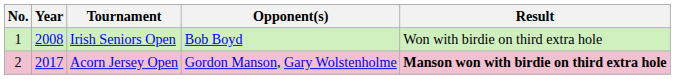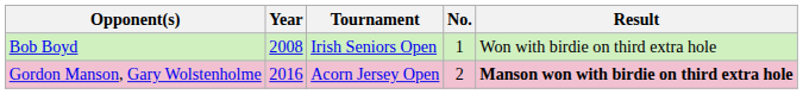columns swapped: No. <-> Opponent(s)
Acorn Jersey Open | Year: 2017 -> 2016
